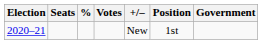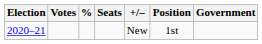columns swapped: Votes <-> Seats
